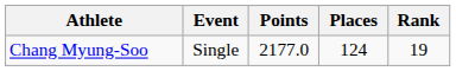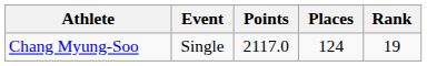Chang Myung-Soo | Points: 2177.0 -> 2117.0
